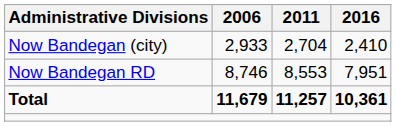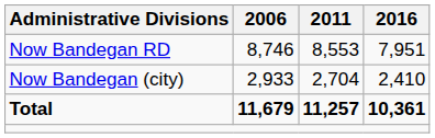rows swapped: Now Bandegan RD <-> Now Bandegan (city)
